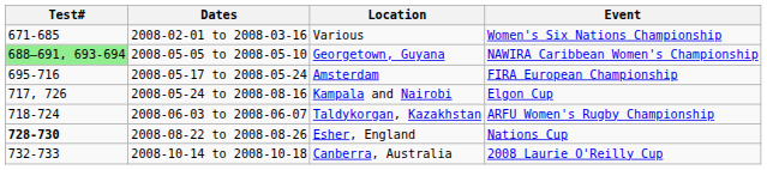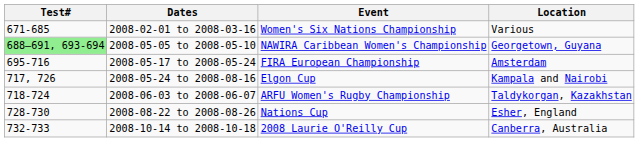columns swapped: Event <-> Location
2008-08-22 to 2008-08-26 | Test#: bold -> normal
